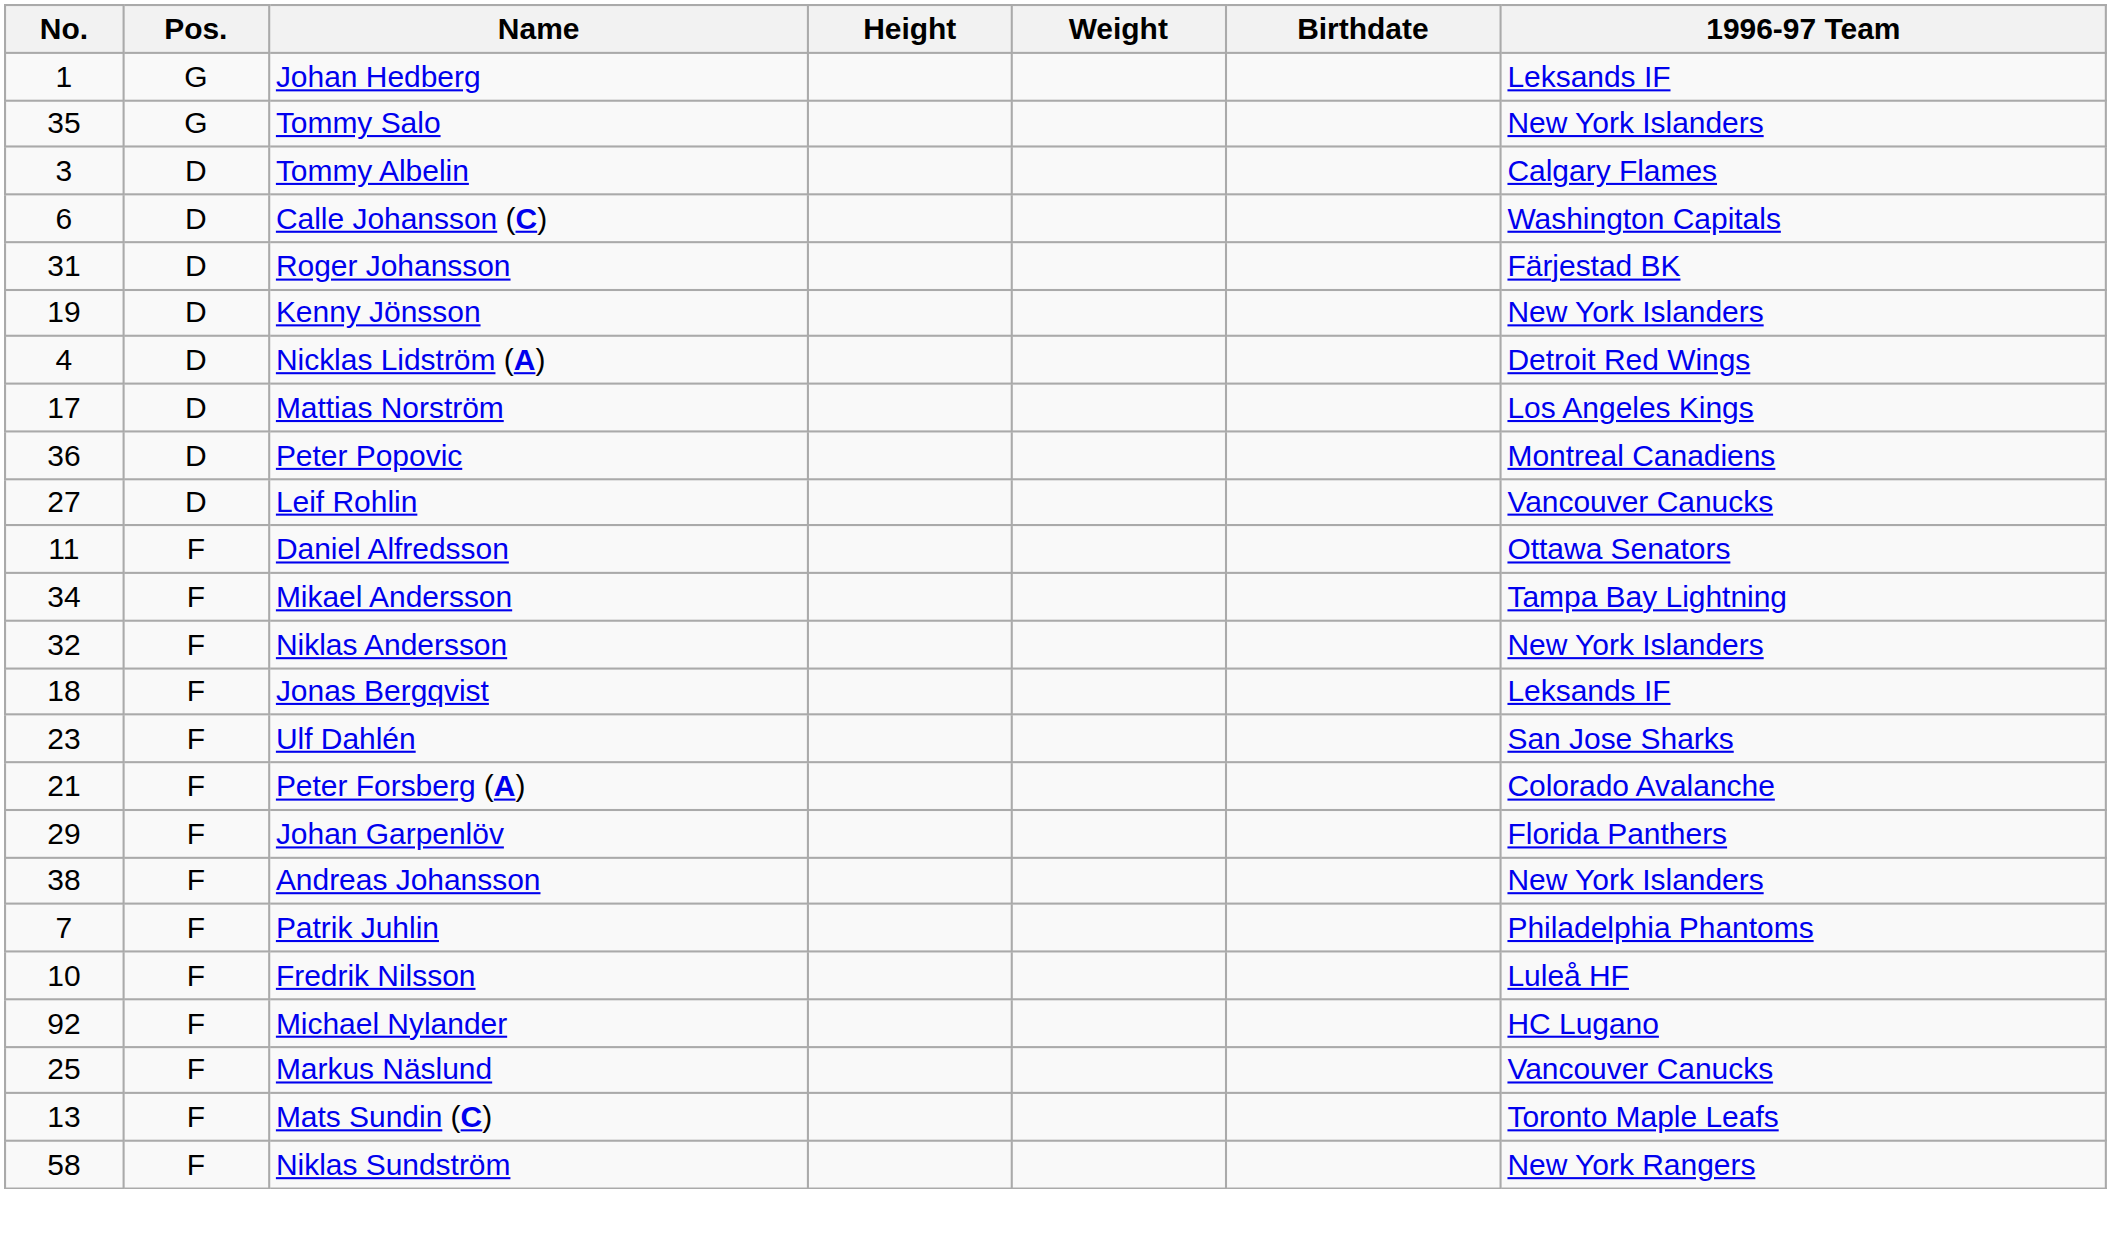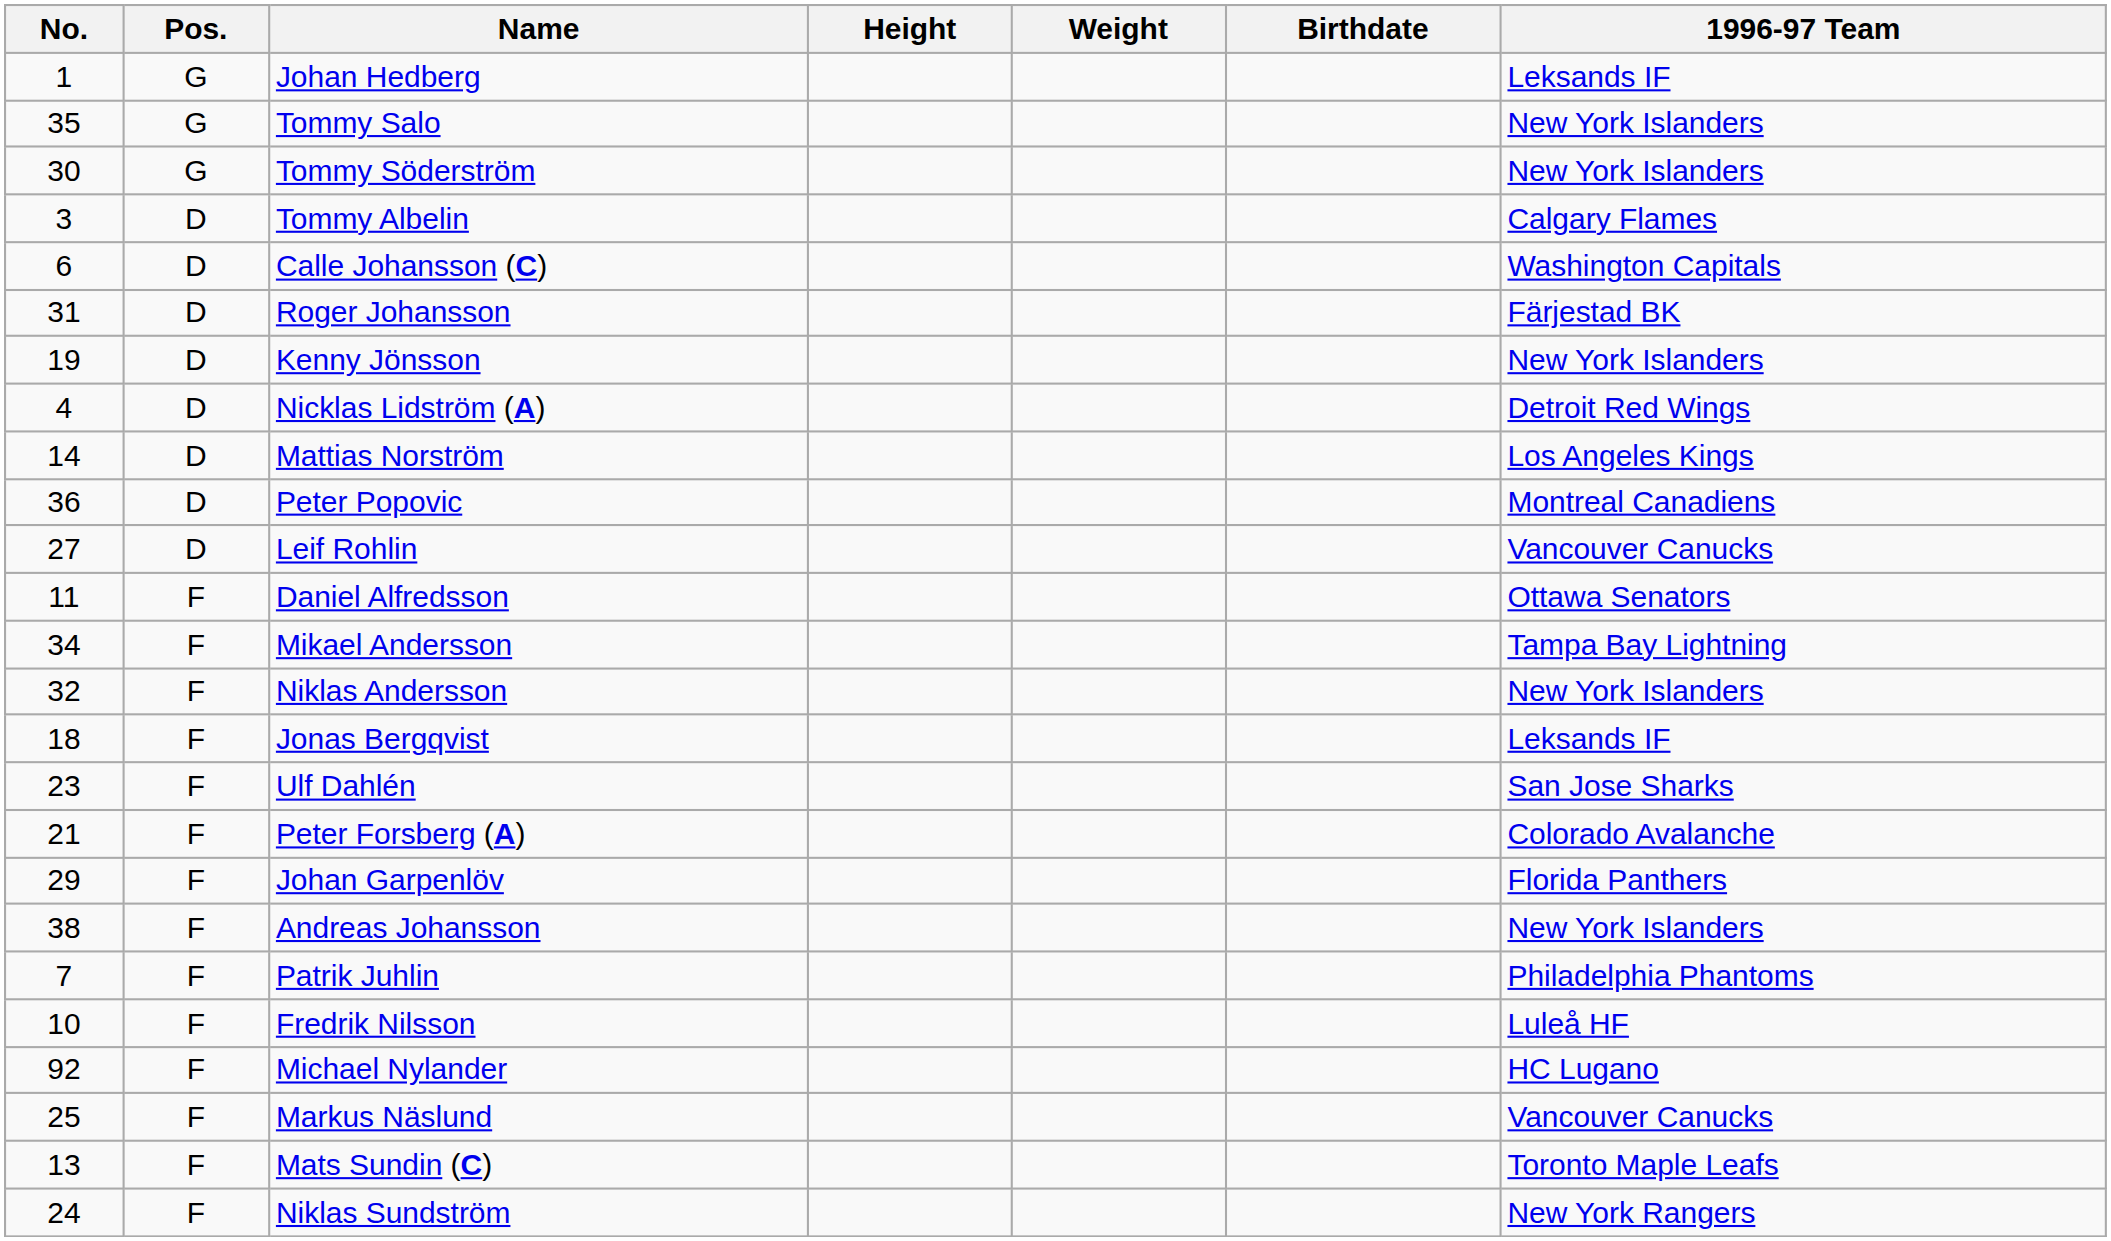+ row: 30 | G | Tommy Söderström | New York Islanders
Mattias Norström | No.: 17 -> 14
Niklas Sundström | No.: 58 -> 24
